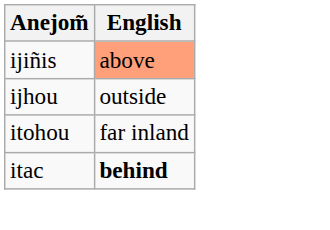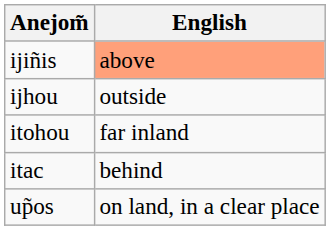itac | English: bold -> normal
+ row: up̃os | on land, in a clear place
